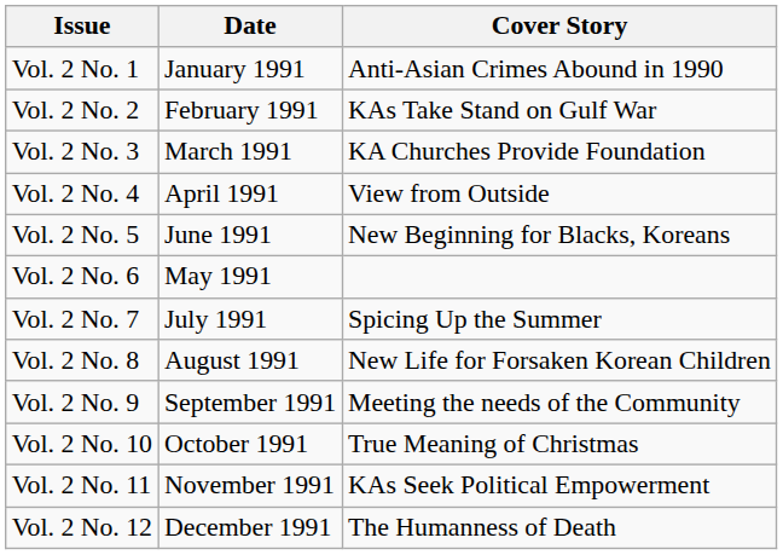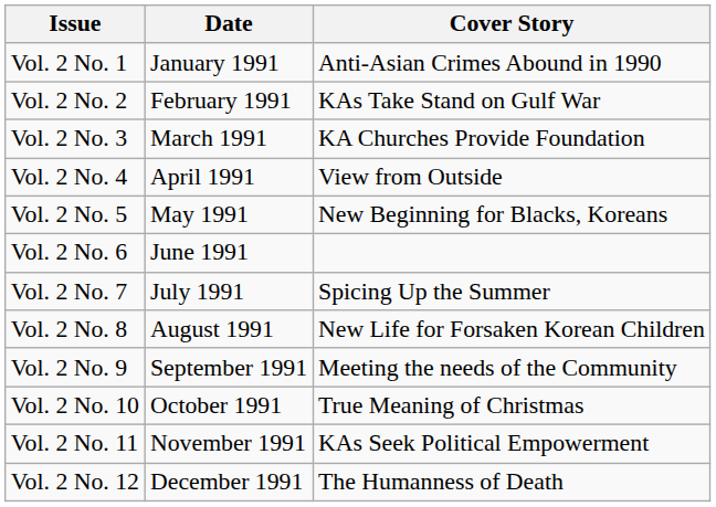Vol. 2 No. 5 | Date: June 1991 -> May 1991
Vol. 2 No. 6 | Date: May 1991 -> June 1991
